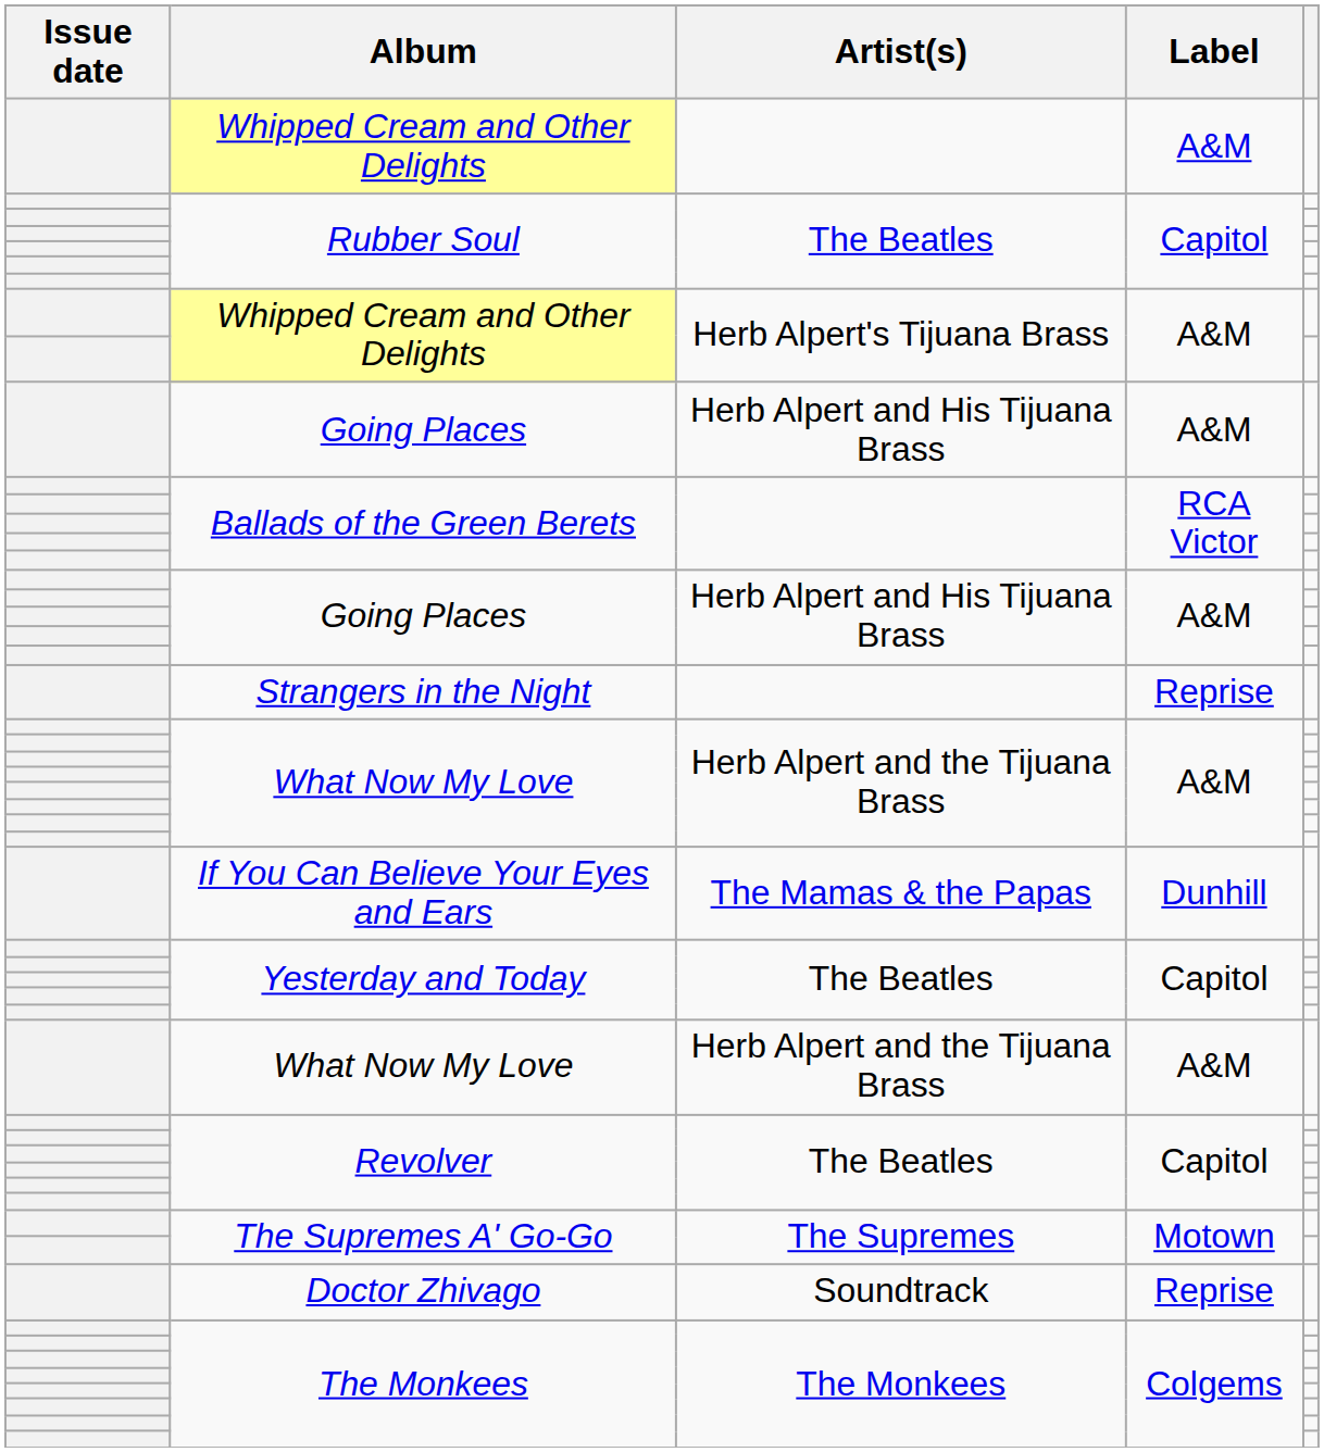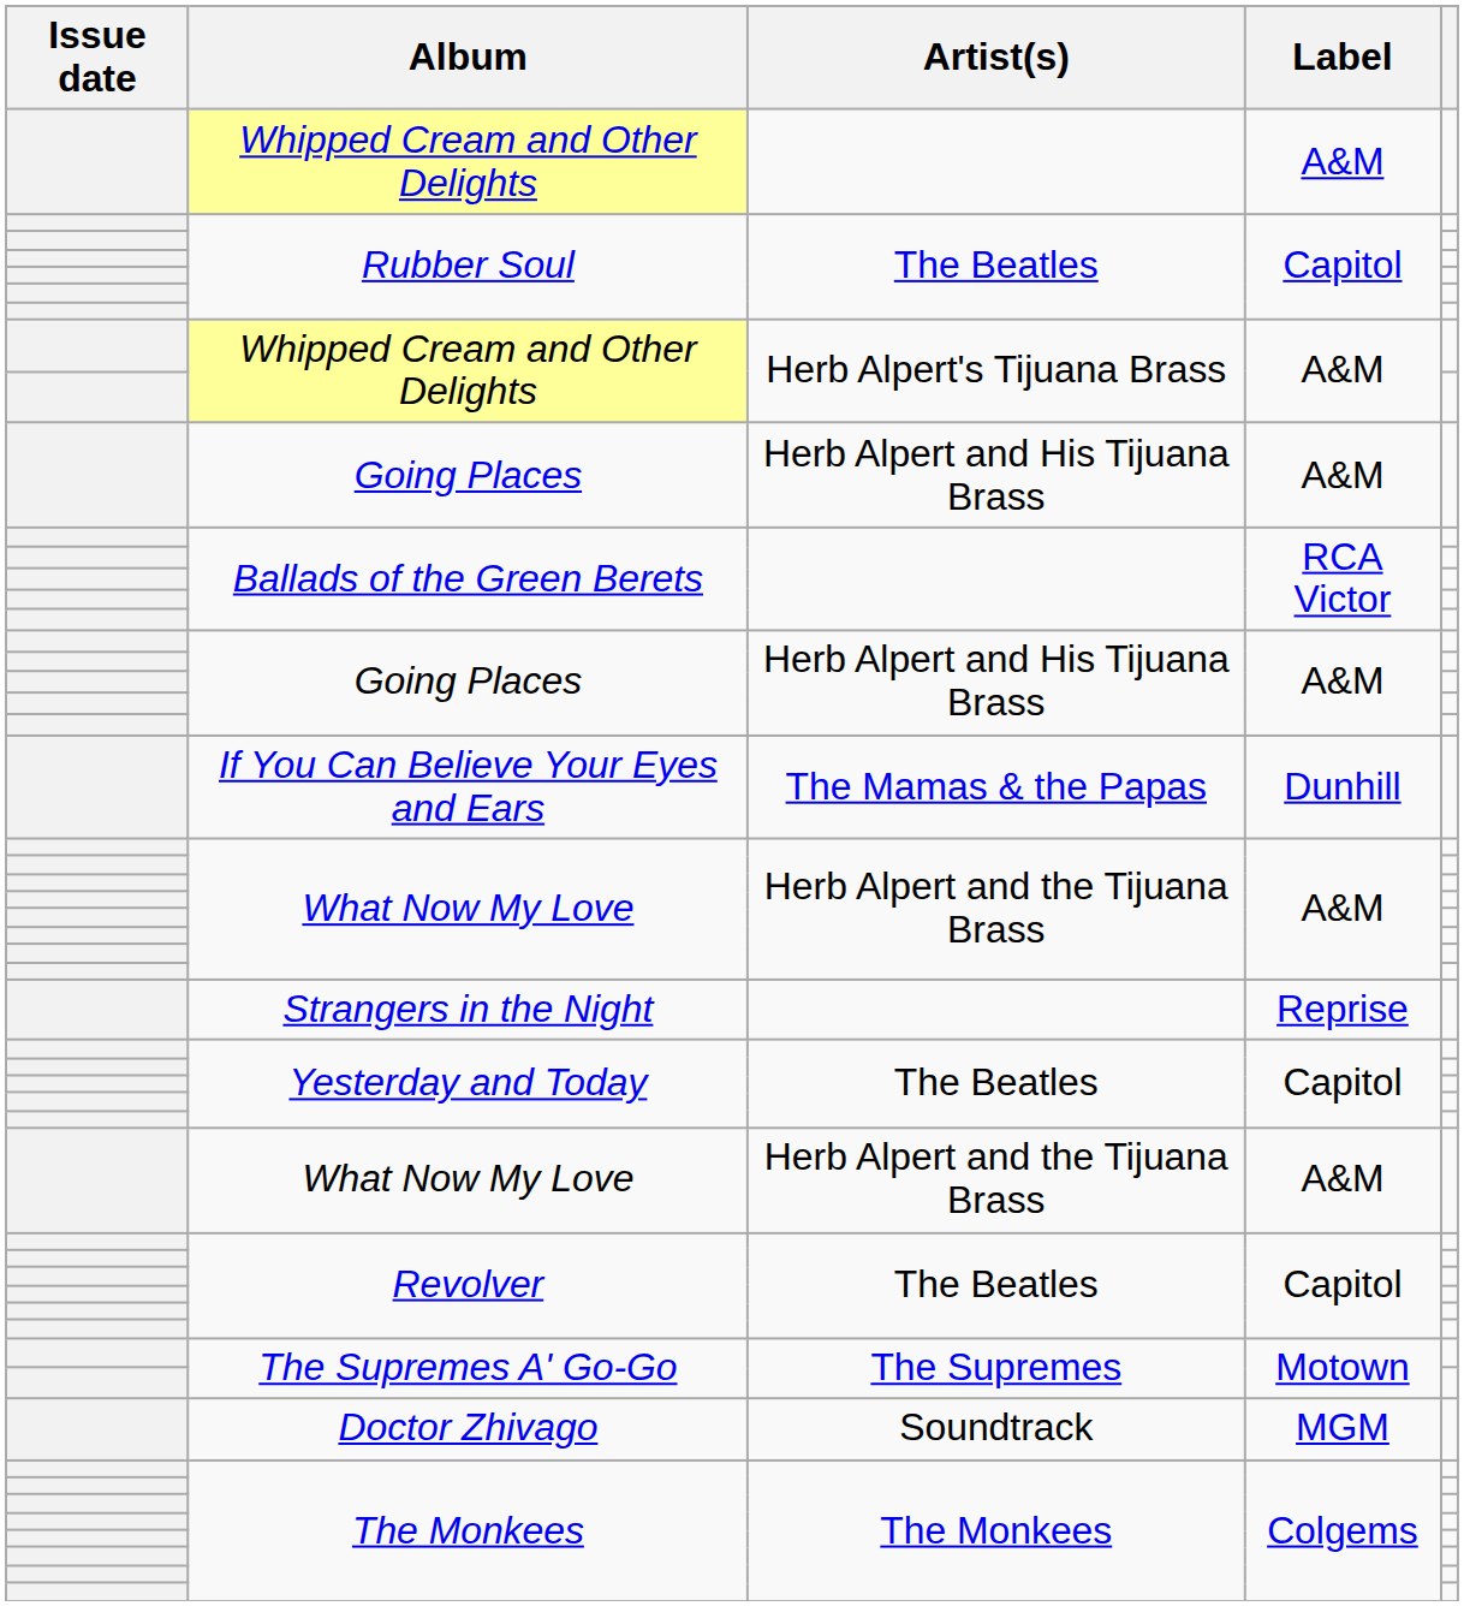rows swapped: If You Can Believe Your Eyes and Ears <-> Strangers in the Night
Doctor Zhivago | Label: Reprise -> MGM
